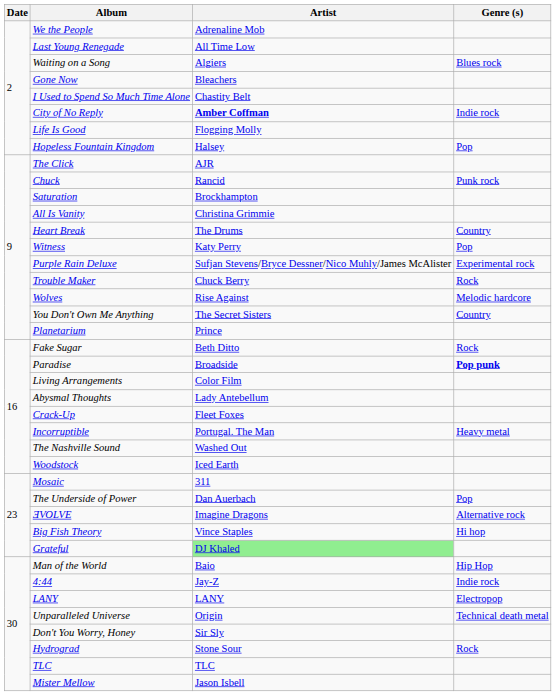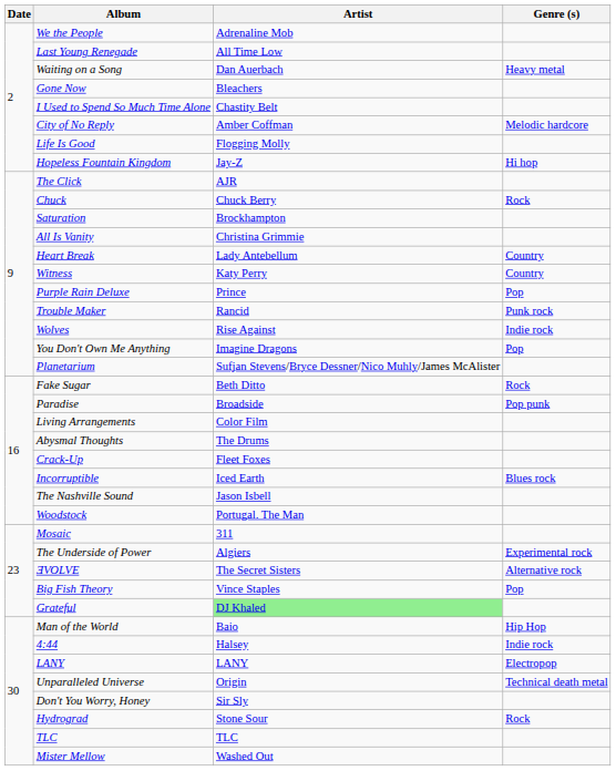Waiting on a Song | Artist: Algiers -> Dan Auerbach
Waiting on a Song | Genre (s): Blues rock -> Heavy metal
City of No Reply | Artist: bold -> normal
City of No Reply | Genre (s): Indie rock -> Melodic hardcore
Hopeless Fountain Kingdom | Artist: Halsey -> Jay-Z
Hopeless Fountain Kingdom | Genre (s): Pop -> Hi hop
Chuck | Artist: Rancid -> Chuck Berry
Chuck | Genre (s): Punk rock -> Rock
Heart Break | Artist: The Drums -> Lady Antebellum
Witness | Genre (s): Pop -> Country
Purple Rain Deluxe | Artist: Sufjan Stevens/Bryce Dessner/Nico Muhly/James McAlister -> Prince
Purple Rain Deluxe | Genre (s): Experimental rock -> Pop
Trouble Maker | Artist: Chuck Berry -> Rancid
Trouble Maker | Genre (s): Rock -> Punk rock
Wolves | Genre (s): Melodic hardcore -> Indie rock
You Don't Own Me Anything | Artist: The Secret Sisters -> Imagine Dragons
You Don't Own Me Anything | Genre (s): Country -> Pop
Planetarium | Artist: Prince -> Sufjan Stevens/Bryce Dessner/Nico Muhly/James McAlister
Paradise | Genre (s): bold -> normal
Abysmal Thoughts | Artist: Lady Antebellum -> The Drums
Incorruptible | Artist: Portugal. The Man -> Iced Earth
Incorruptible | Genre (s): Heavy metal -> Blues rock
The Nashville Sound | Artist: Washed Out -> Jason Isbell
Woodstock | Artist: Iced Earth -> Portugal. The Man
The Underside of Power | Artist: Dan Auerbach -> Algiers
The Underside of Power | Genre (s): Pop -> Experimental rock
ƎVOLVE | Artist: Imagine Dragons -> The Secret Sisters
Big Fish Theory | Genre (s): Hi hop -> Pop
4:44 | Artist: Jay-Z -> Halsey
Mister Mellow | Artist: Jason Isbell -> Washed Out
